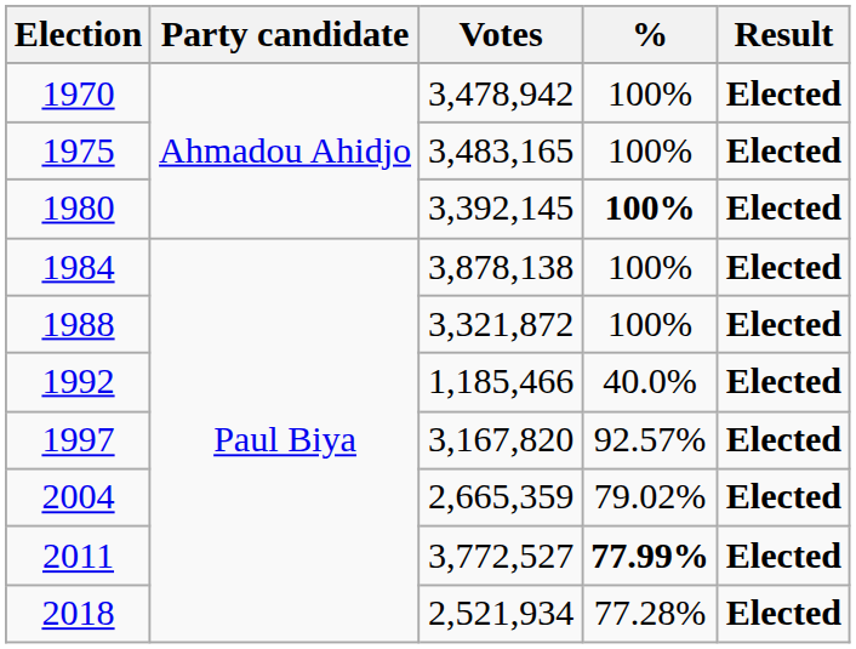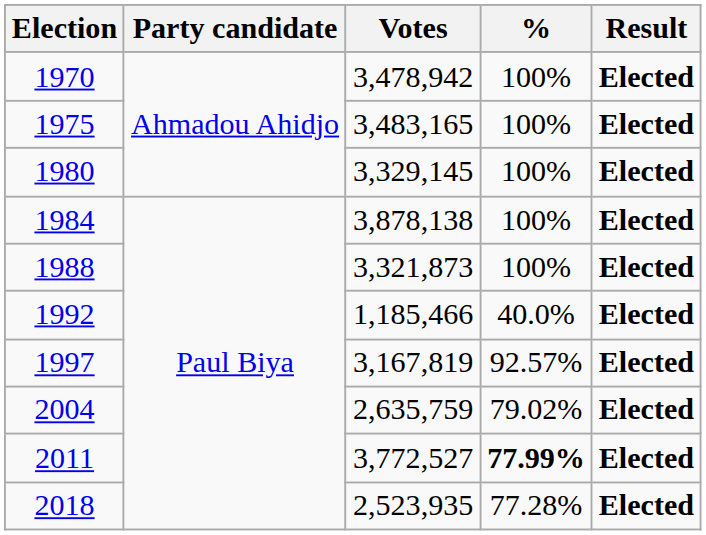1980 | Votes: 3,392,145 -> 3,329,145
1980 | %: bold -> normal
1988 | Votes: 3,321,872 -> 3,321,873
1997 | Votes: 3,167,820 -> 3,167,819
2004 | Votes: 2,665,359 -> 2,635,759
2018 | Votes: 2,521,934 -> 2,523,935
